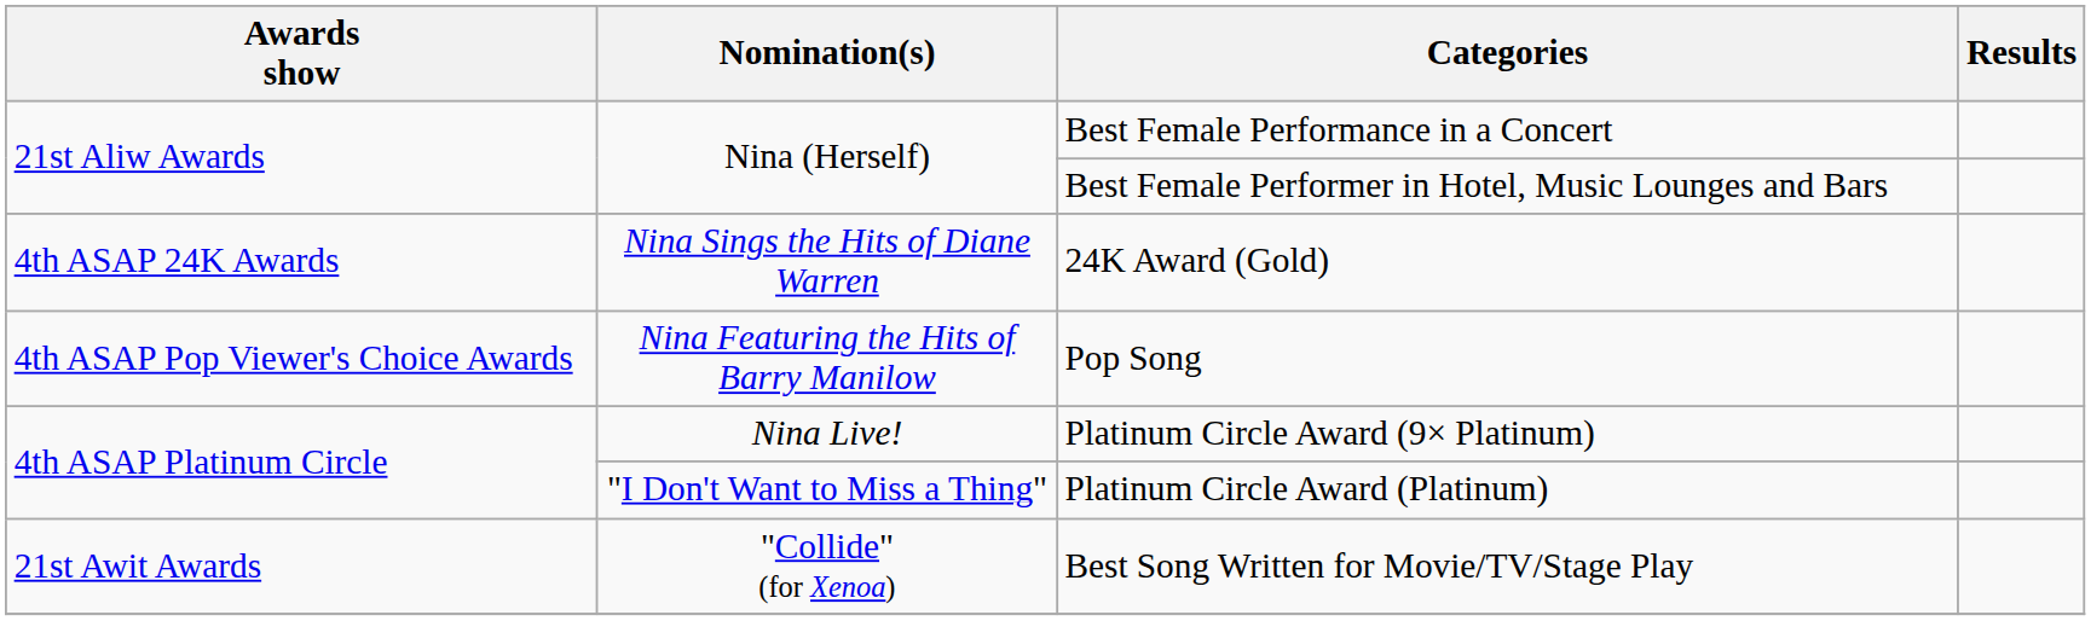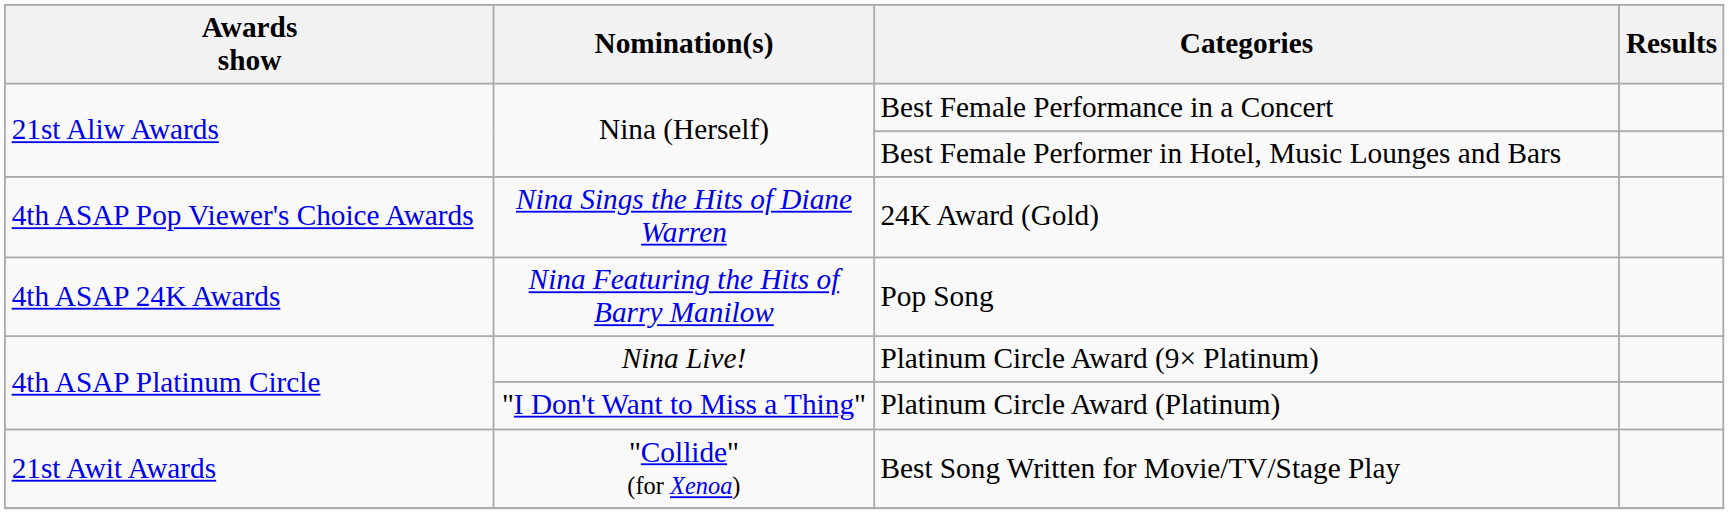24K Award (Gold) | Awards show: 4th ASAP 24K Awards -> 4th ASAP Pop Viewer's Choice Awards
Pop Song | Awards show: 4th ASAP Pop Viewer's Choice Awards -> 4th ASAP 24K Awards
